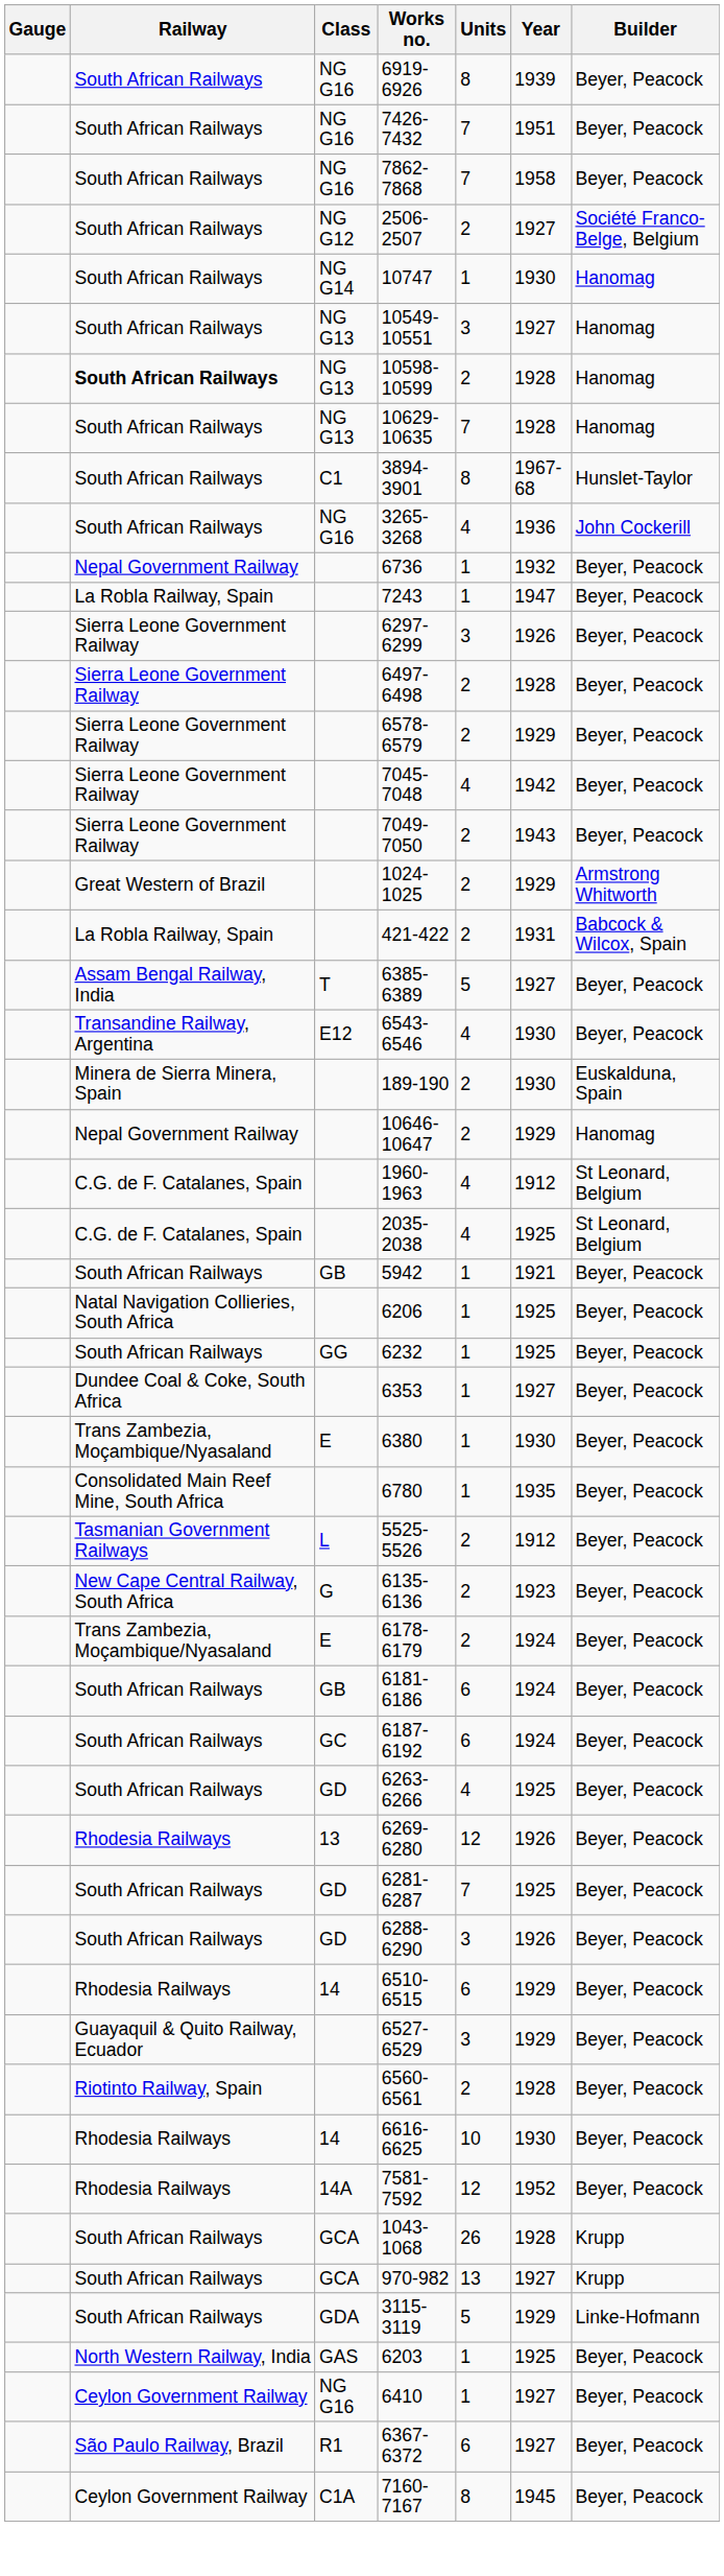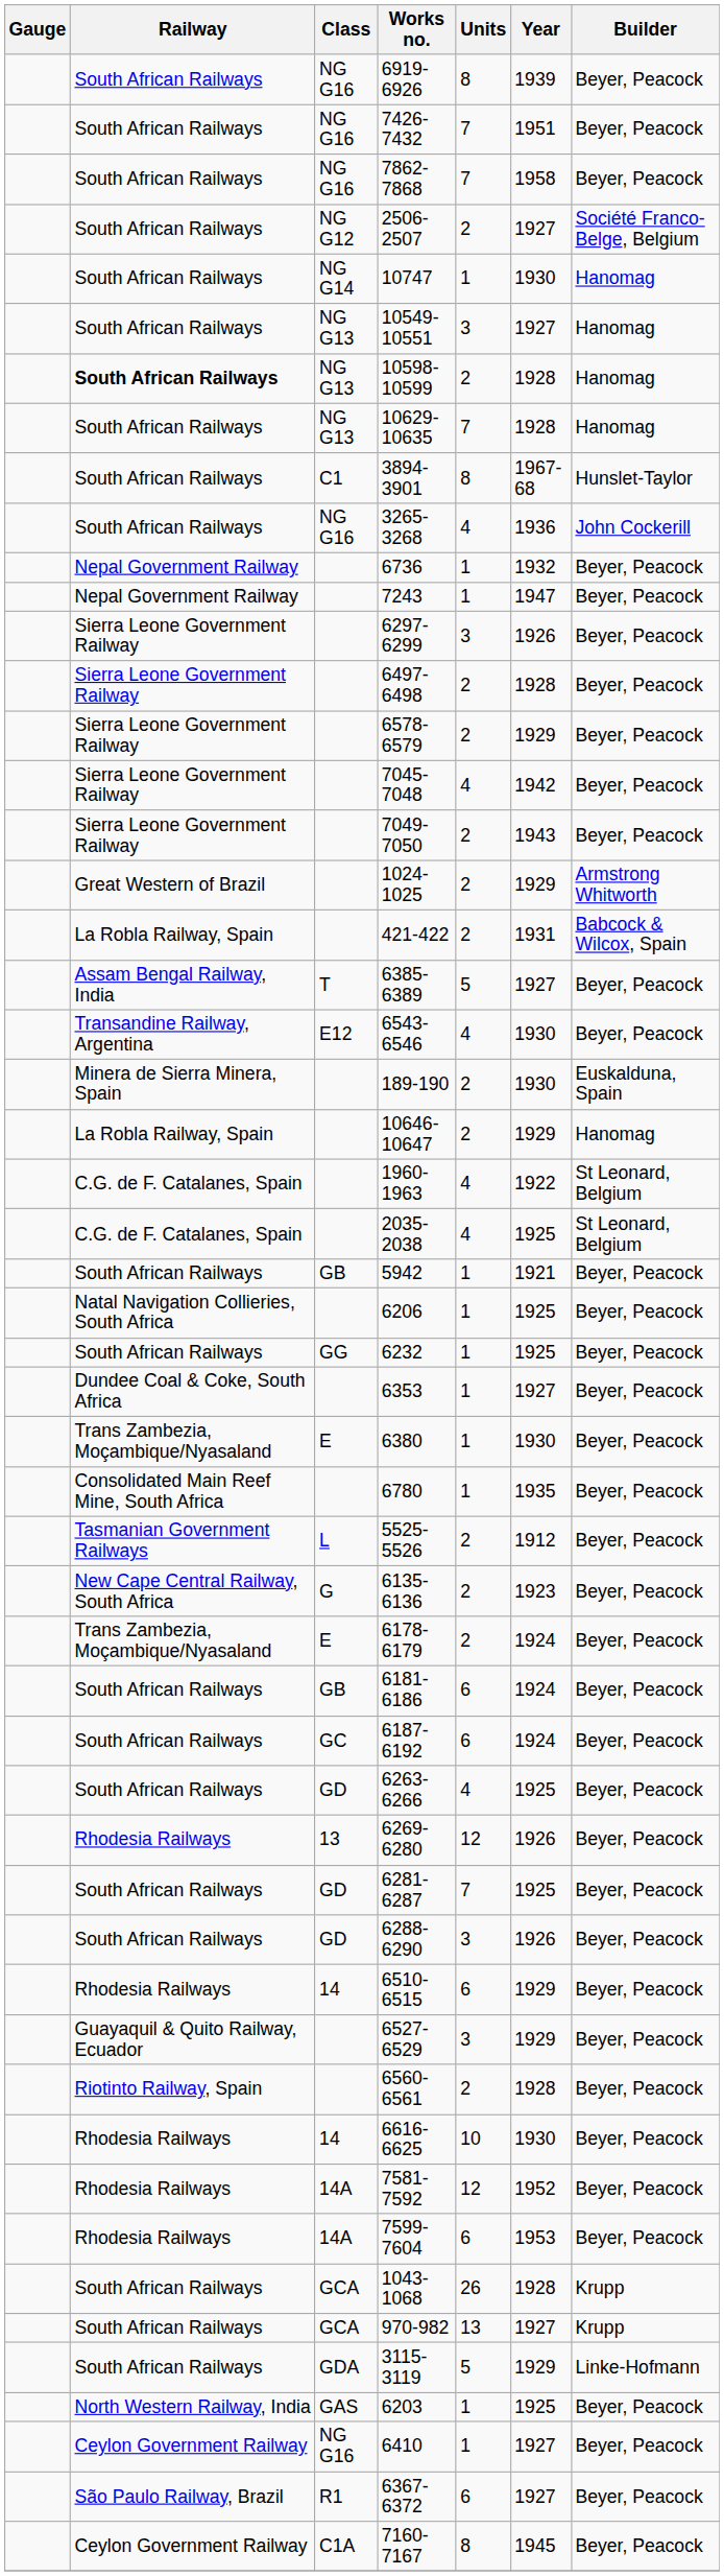7243 | Railway: La Robla Railway, Spain -> Nepal Government Railway
10646-10647 | Railway: Nepal Government Railway -> La Robla Railway, Spain
1960-1963 | Year: 1912 -> 1922
+ row: Rhodesia Railways | 14A | 7599-7604 | 6 | 1953 | Beyer, Peacock
